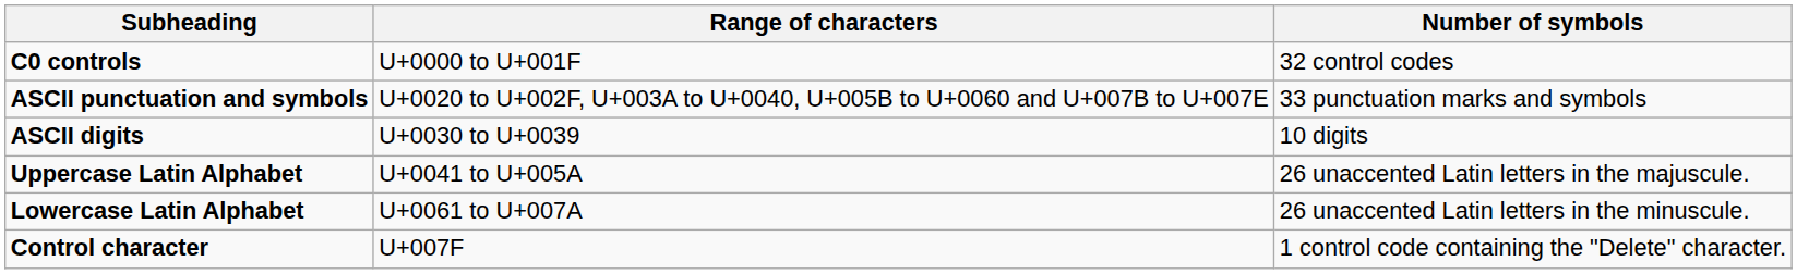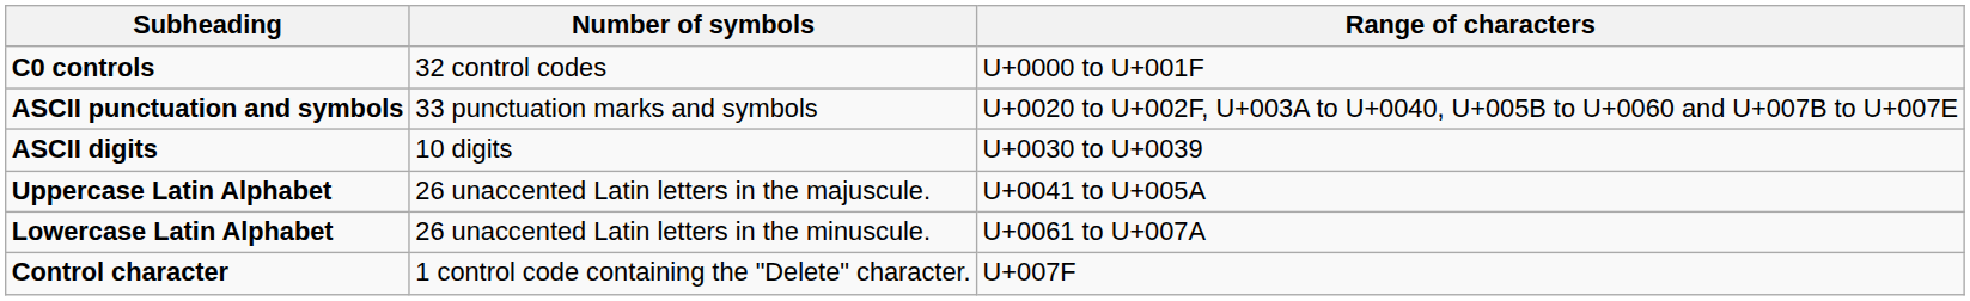columns swapped: Number of symbols <-> Range of characters
